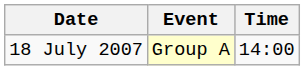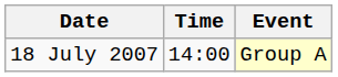columns swapped: Time <-> Event
